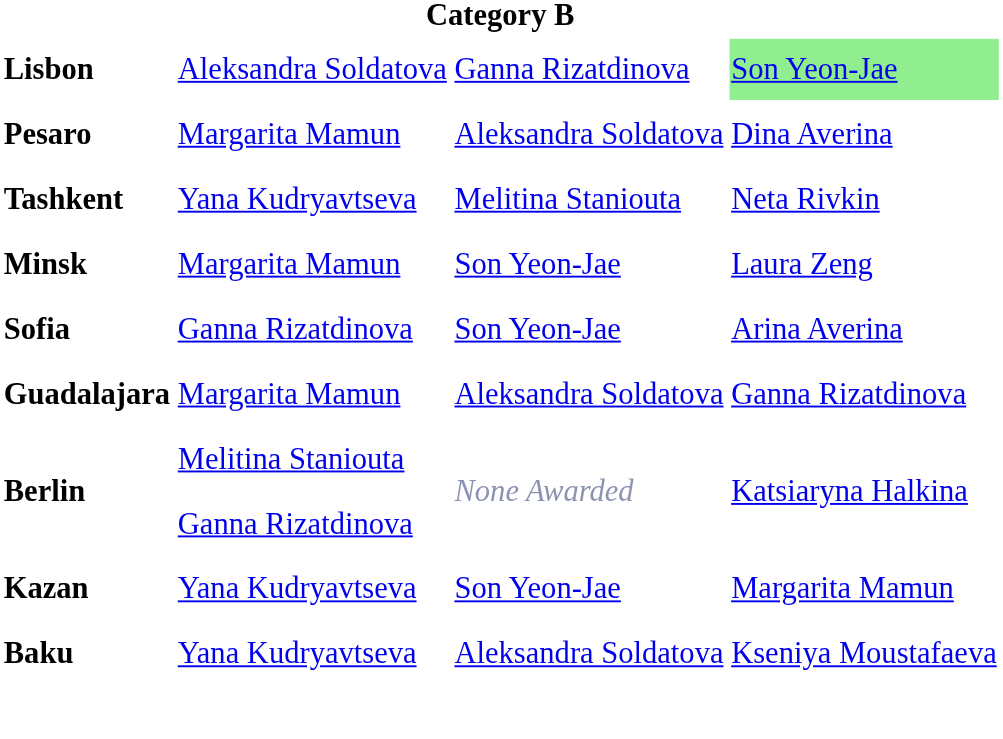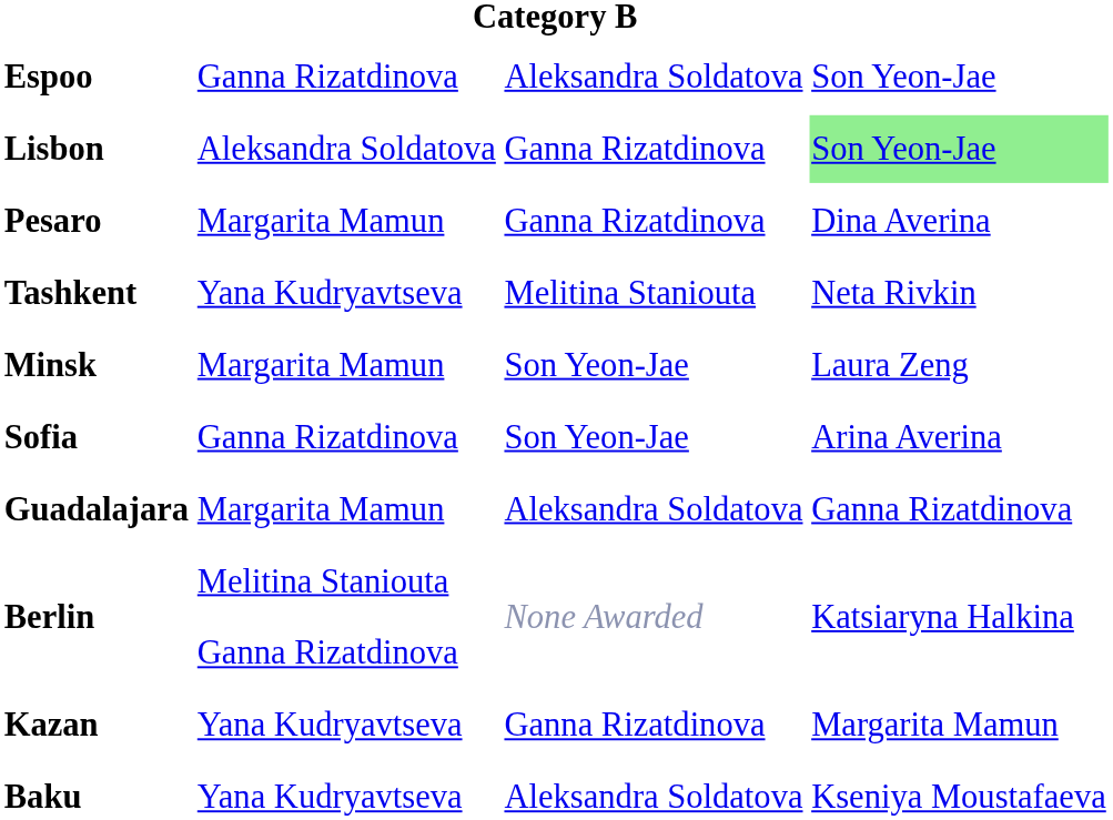+ row: Espoo | Ganna Rizatdinova | Aleksandra Soldatova | Son Yeon-Jae
Pesaro | column 3: Aleksandra Soldatova -> Ganna Rizatdinova
Kazan | column 3: Son Yeon-Jae -> Ganna Rizatdinova
